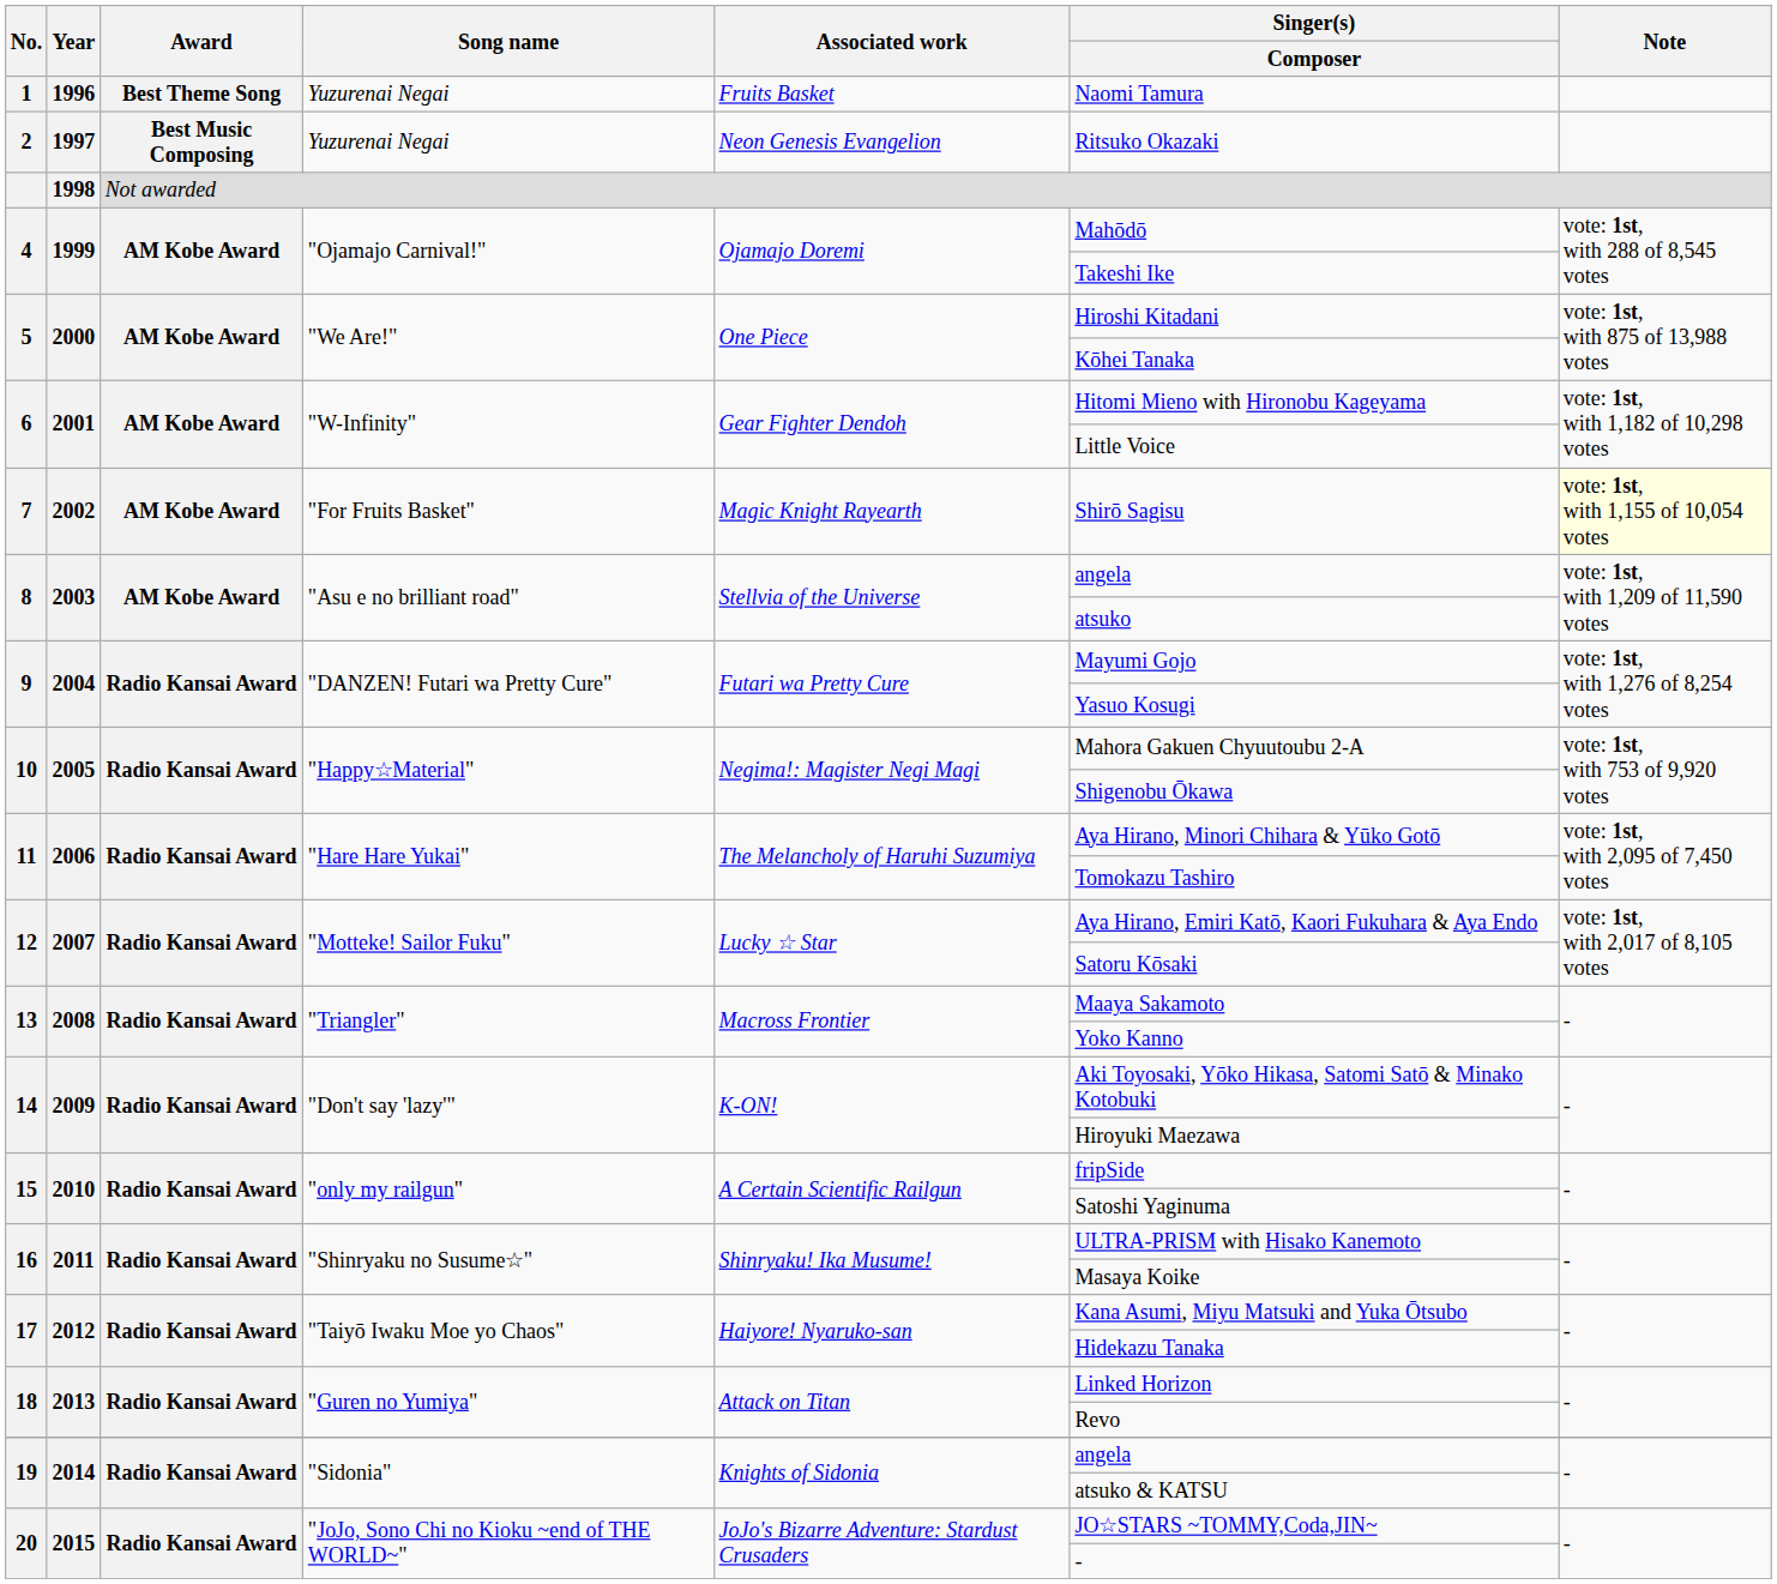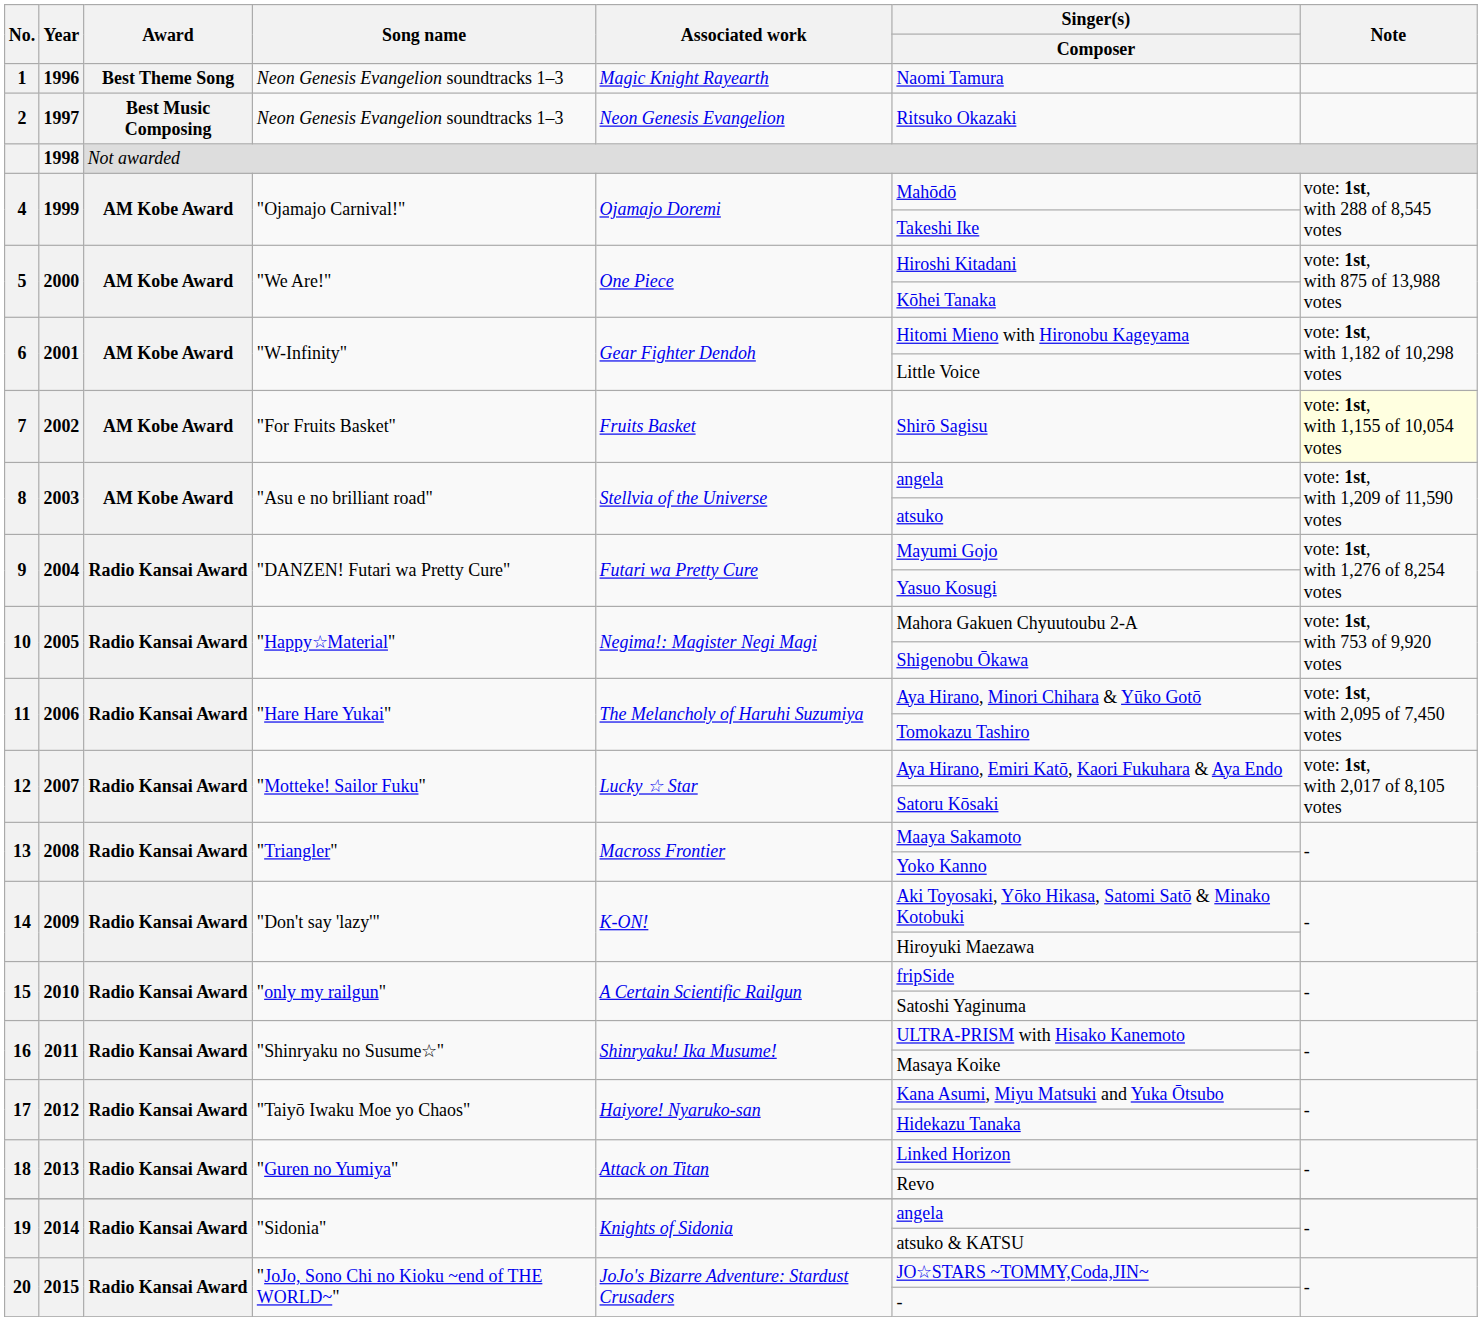1 | Song name: Yuzurenai Negai -> Neon Genesis Evangelion soundtracks 1–3
1 | Associated work: Fruits Basket -> Magic Knight Rayearth
2 | Song name: Yuzurenai Negai -> Neon Genesis Evangelion soundtracks 1–3
7 | Associated work: Magic Knight Rayearth -> Fruits Basket
